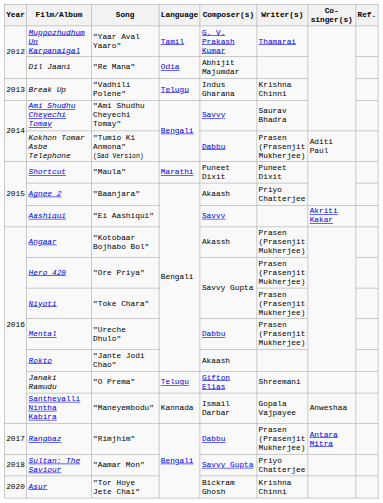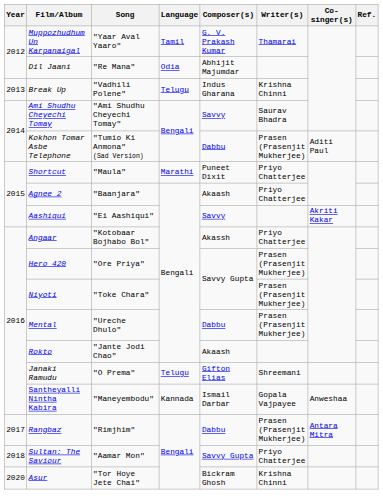Shortcut | Writer(s): Puneet Dixit -> Priyo Chatterjee
Angaar | Writer(s): Prasen (Prasenjit Mukherjee) -> Priyo Chatterjee
